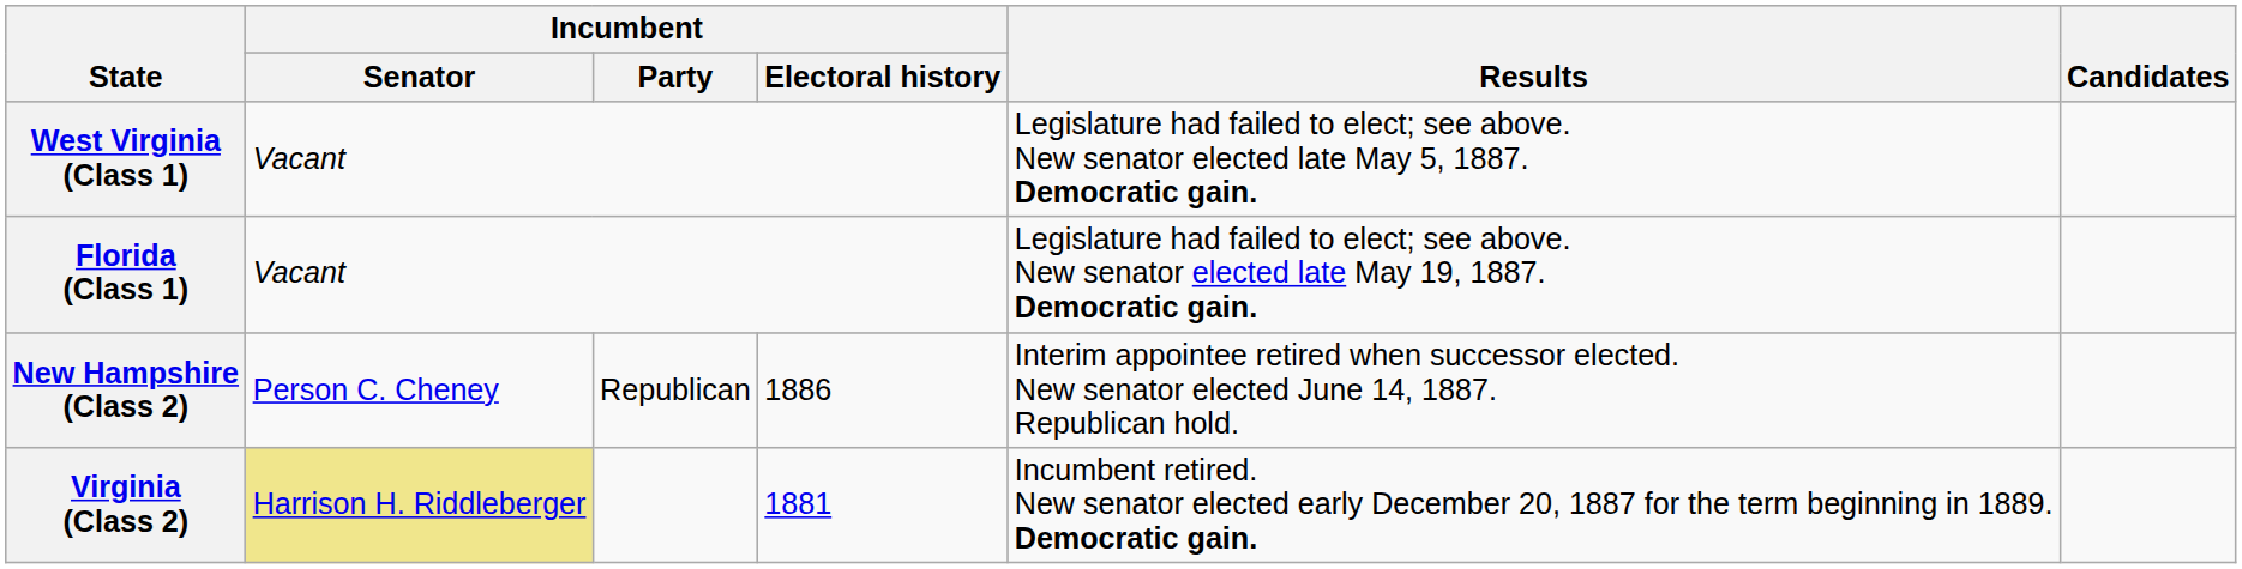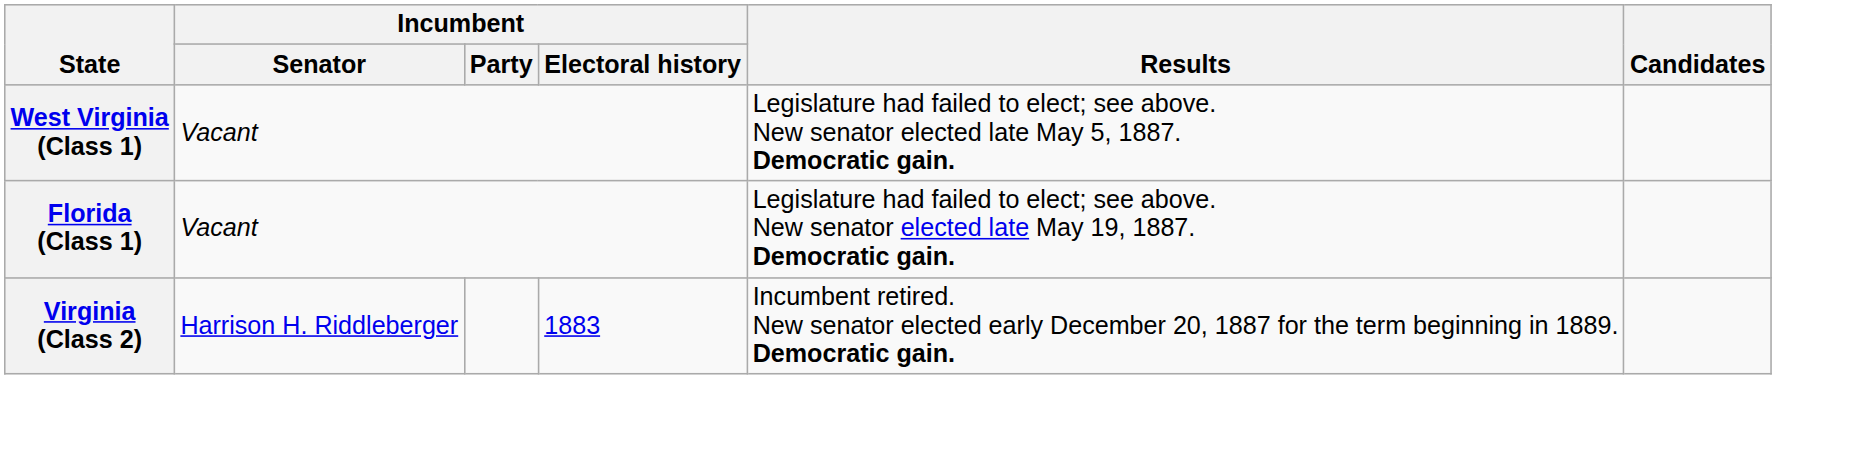- row: New Hampshire (Class 2) | Person C. Cheney | Republican | 1886 | Interim appointee retired when successor elected. New senator elected June 14, 1887. Republican hold.
Virginia (Class 2) | Incumbent / Senator: khaki background -> no background
Virginia (Class 2) | Incumbent / Electoral history: 1881 -> 1883
